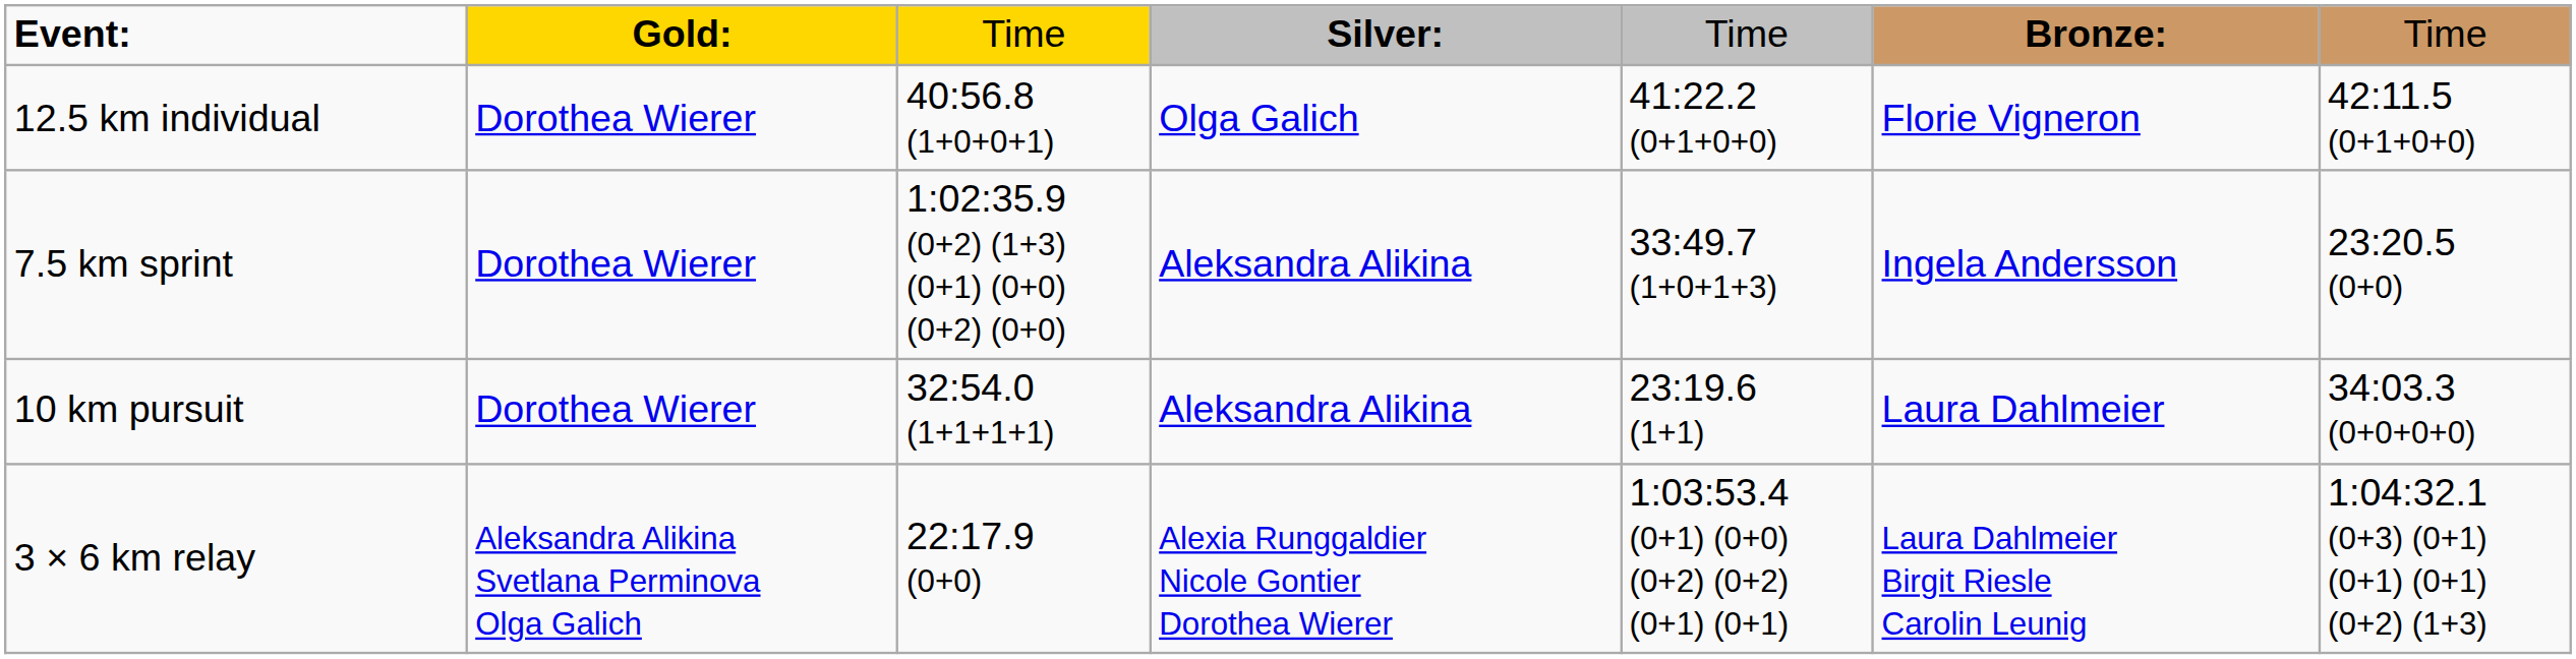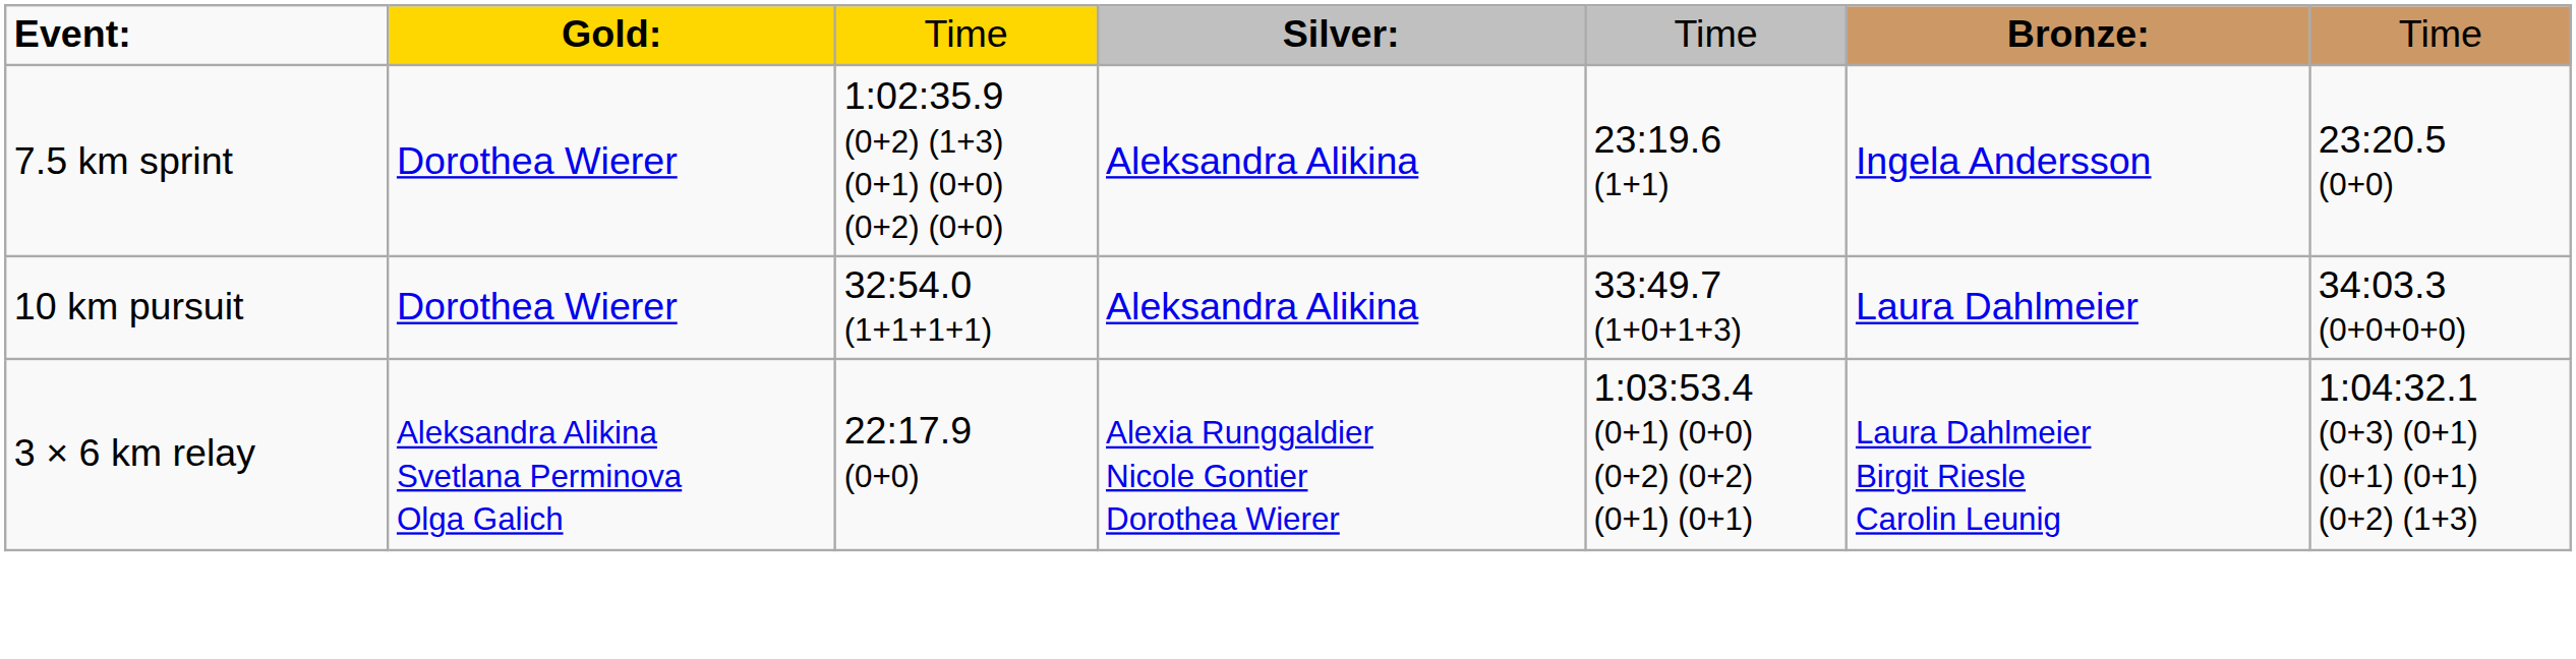- row: 12.5 km individual | Dorothea Wierer | 40:56.8 (1+0+0+1) | Olga Galich | 41:22.2 (0+1+0+0) | Florie Vigneron | 42:11.5 (0+1+0+0)
7.5 km sprint | column 5: 33:49.7 (1+0+1+3) -> 23:19.6 (1+1)
10 km pursuit | column 5: 23:19.6 (1+1) -> 33:49.7 (1+0+1+3)
